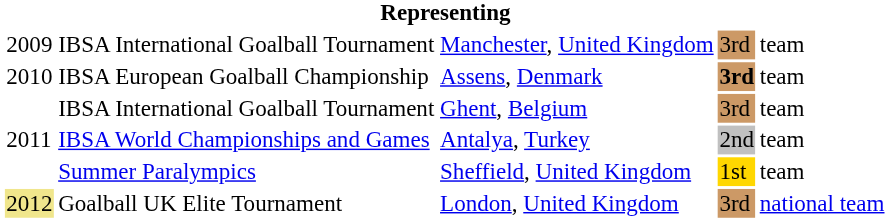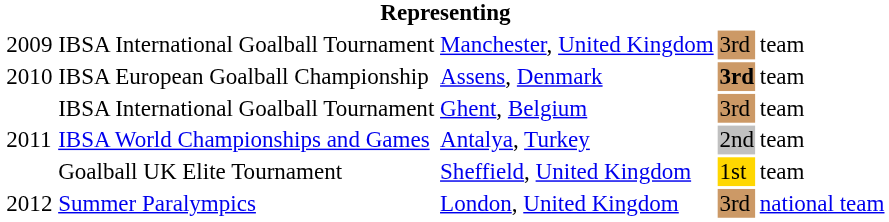Sheffield, United Kingdom | column 2: Summer Paralympics -> Goalball UK Elite Tournament
London, United Kingdom | column 1: khaki background -> no background
London, United Kingdom | column 2: Goalball UK Elite Tournament -> Summer Paralympics
